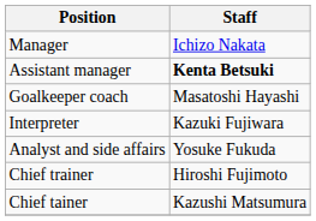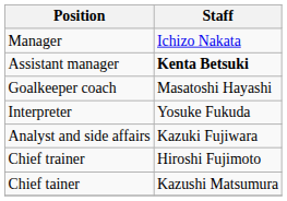Interpreter | Staff: Kazuki Fujiwara -> Yosuke Fukuda
Analyst and side affairs | Staff: Yosuke Fukuda -> Kazuki Fujiwara
